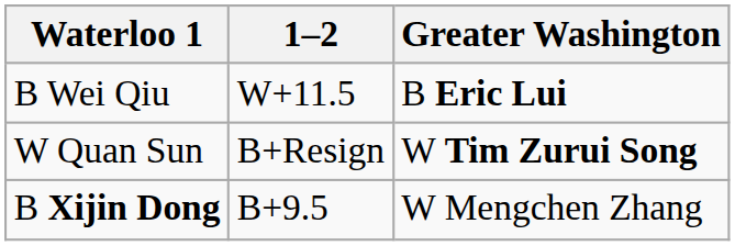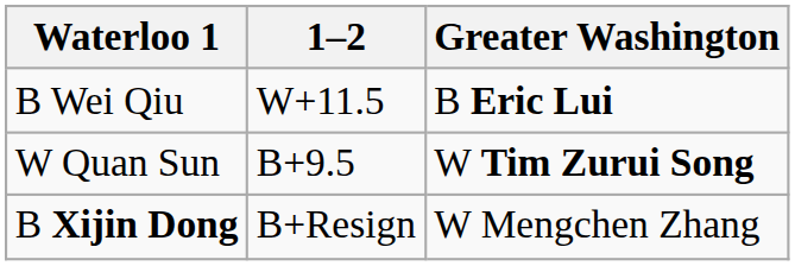W Quan Sun | 1–2: B+Resign -> B+9.5
B Xijin Dong | 1–2: B+9.5 -> B+Resign
